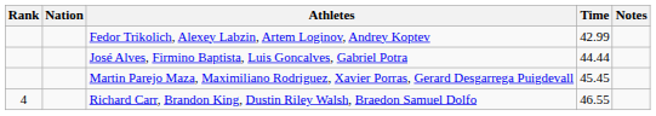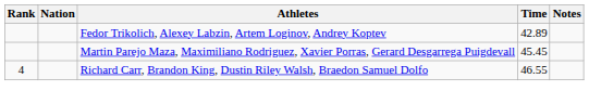Fedor Trikolich, Alexey Labzin, Artem Loginov, Andrey Koptev | Time: 42.99 -> 42.89
- row: José Alves, Firmino Baptista, Luis Goncalves, Gabriel Potra | 44.44
